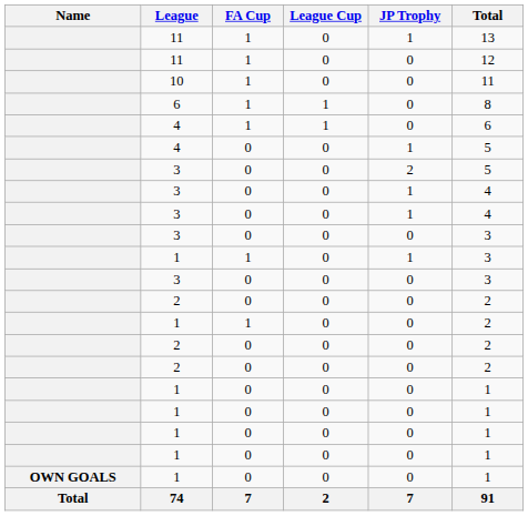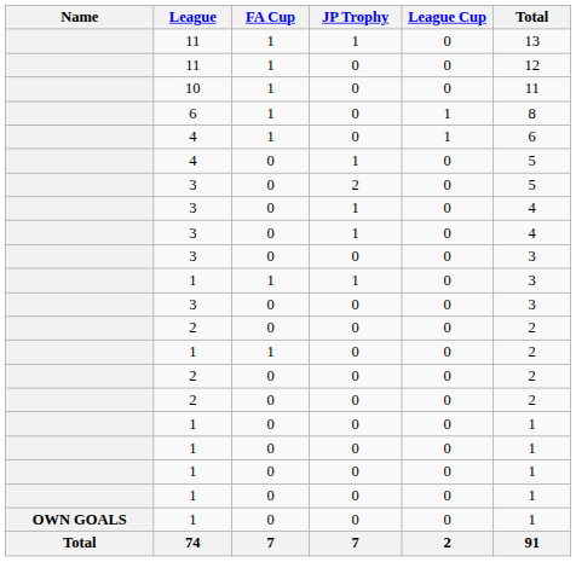columns swapped: League Cup <-> JP Trophy
